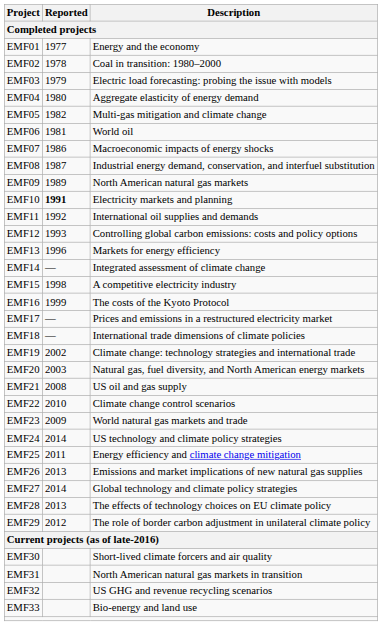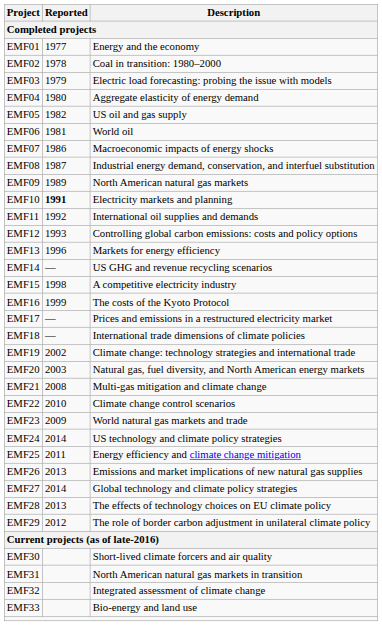EMF05 | Description: Multi-gas mitigation and climate change -> US oil and gas supply
EMF14 | Description: Integrated assessment of climate change -> US GHG and revenue recycling scenarios
EMF21 | Description: US oil and gas supply -> Multi-gas mitigation and climate change
EMF32 | Description: US GHG and revenue recycling scenarios -> Integrated assessment of climate change
